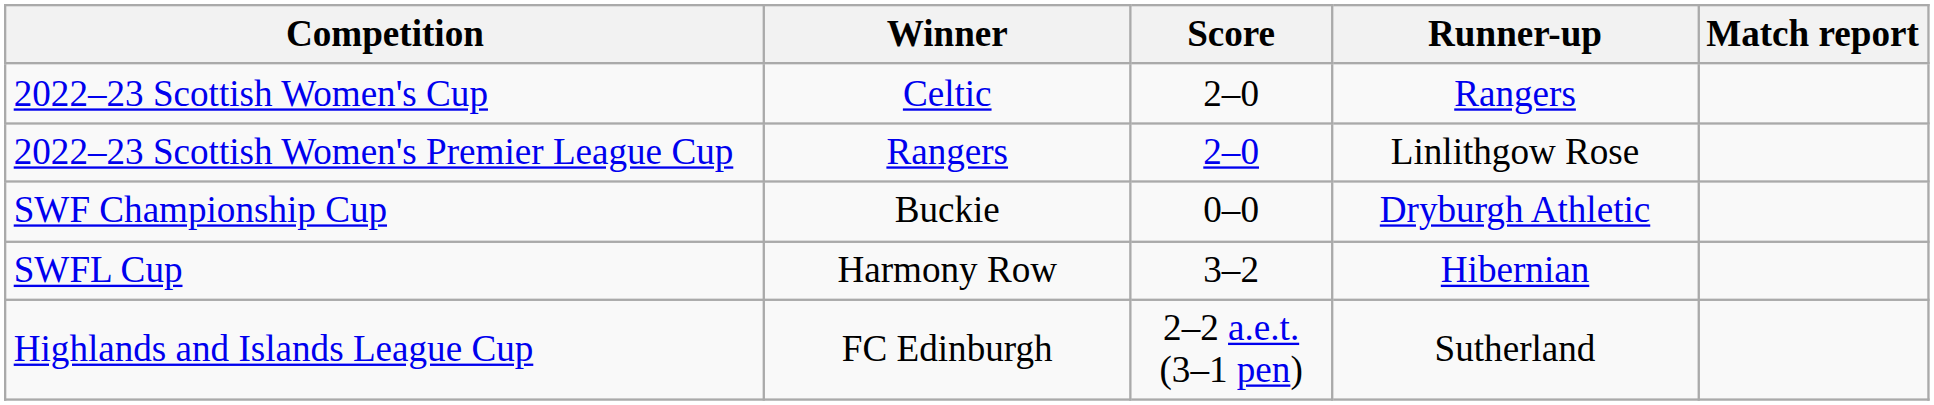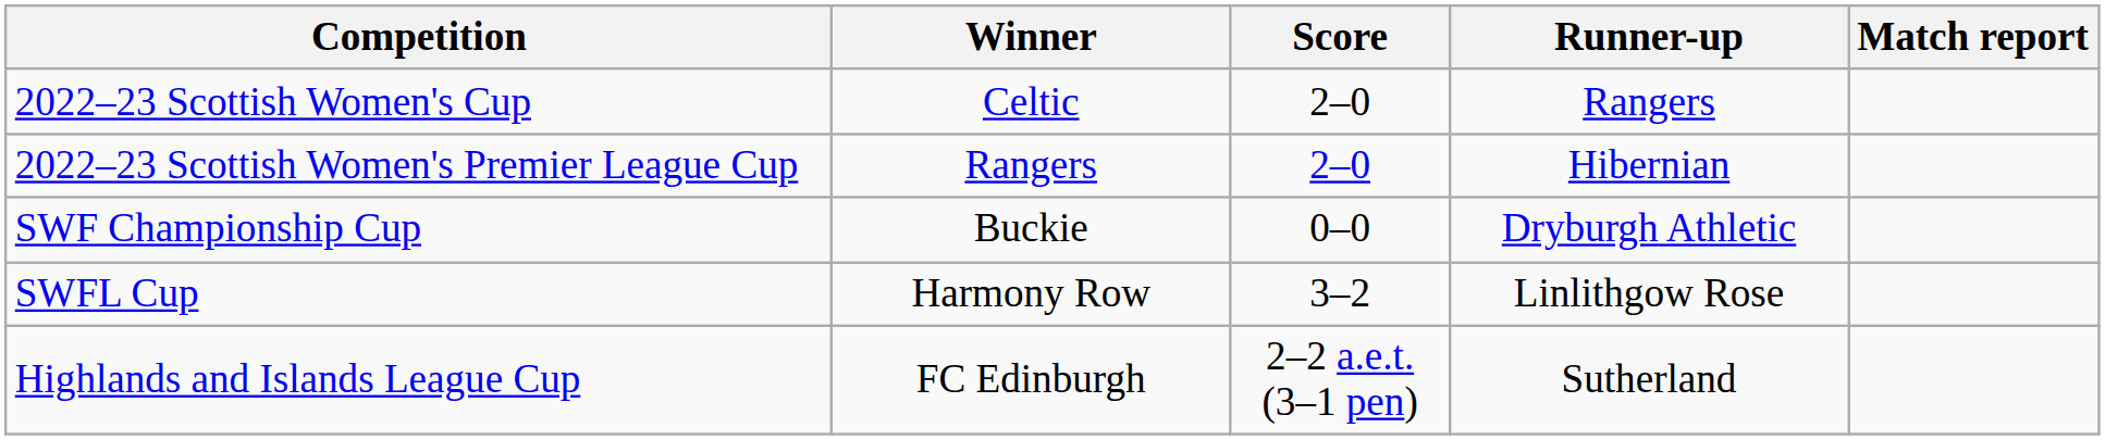2022–23 Scottish Women's Premier League Cup | Runner-up: Linlithgow Rose -> Hibernian
SWFL Cup | Runner-up: Hibernian -> Linlithgow Rose
